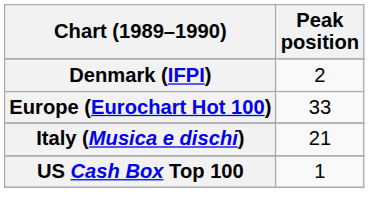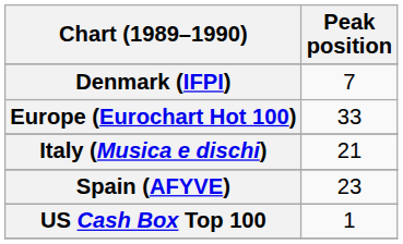Denmark (IFPI) | Peak position: 2 -> 7
+ row: Spain (AFYVE) | 23
